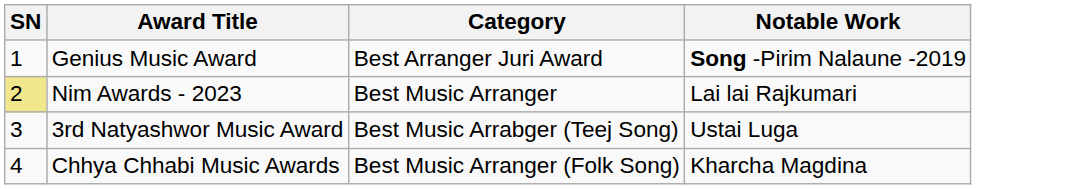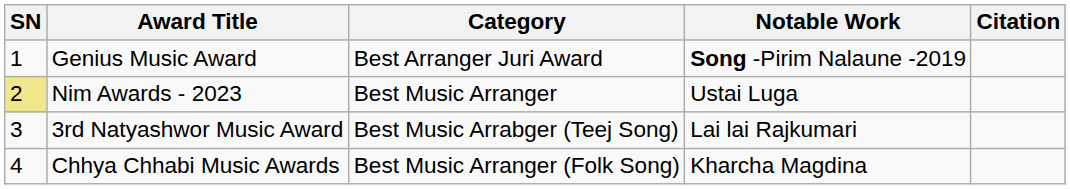+ column: Citation
Nim Awards - 2023 | Notable Work: Lai lai Rajkumari -> Ustai Luga
3rd Natyashwor Music Award | Notable Work: Ustai Luga -> Lai lai Rajkumari
